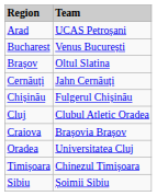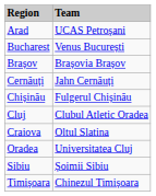Brașov | column 2: Oltul Slatina -> Brașovia Brașov
Craiova | column 2: Brașovia Brașov -> Oltul Slatina
rows swapped: Sibiu <-> Timișoara
